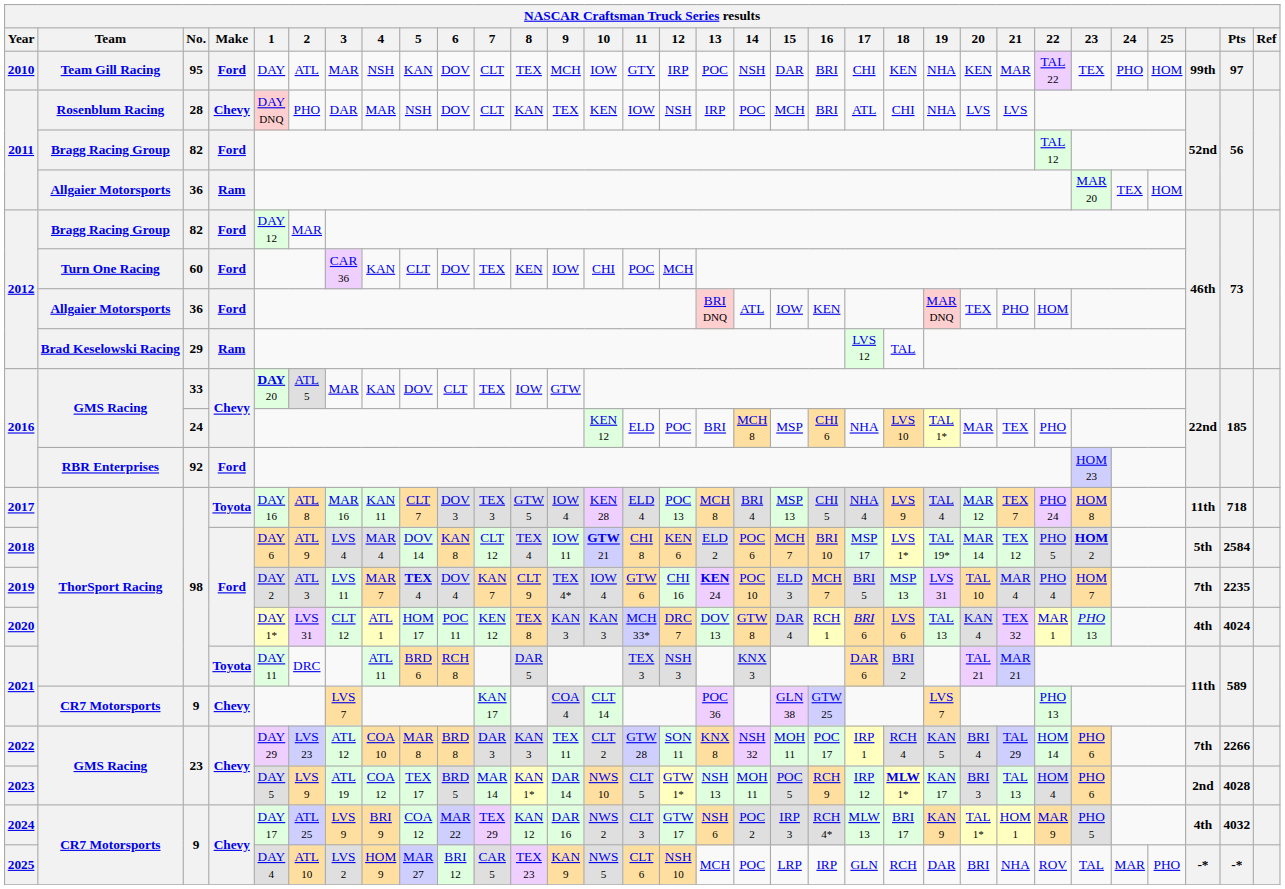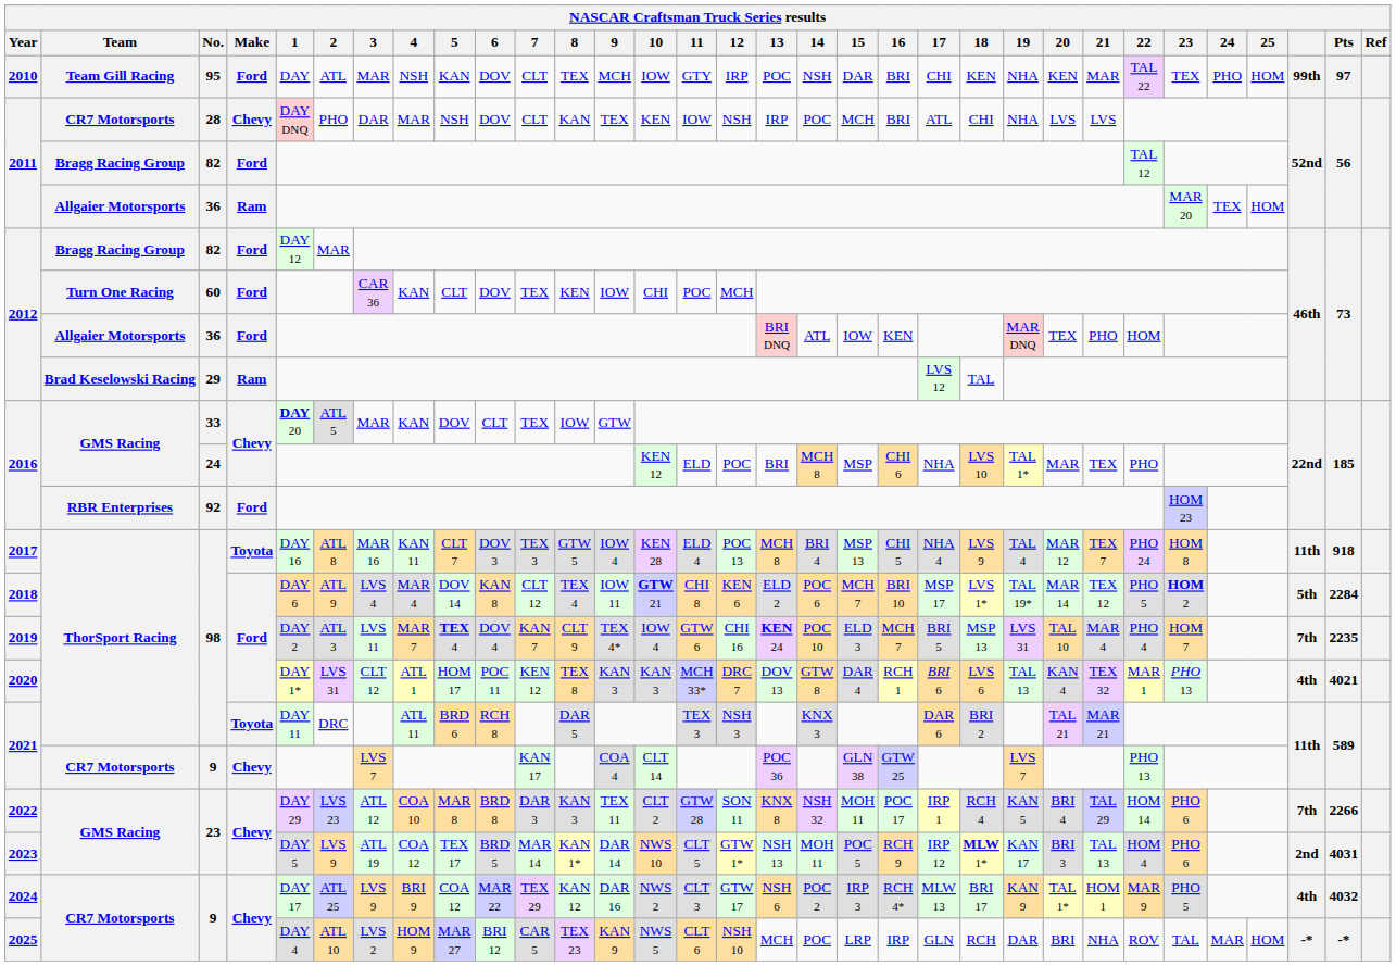2011 / 28 | Team: Rosenblum Racing -> CR7 Motorsports
2017 | Pts: 718 -> 918
2018 | Pts: 2584 -> 2284
2020 | Pts: 4024 -> 4021
2023 | Pts: 4028 -> 4031
2025 | 25: PHO -> HOM
